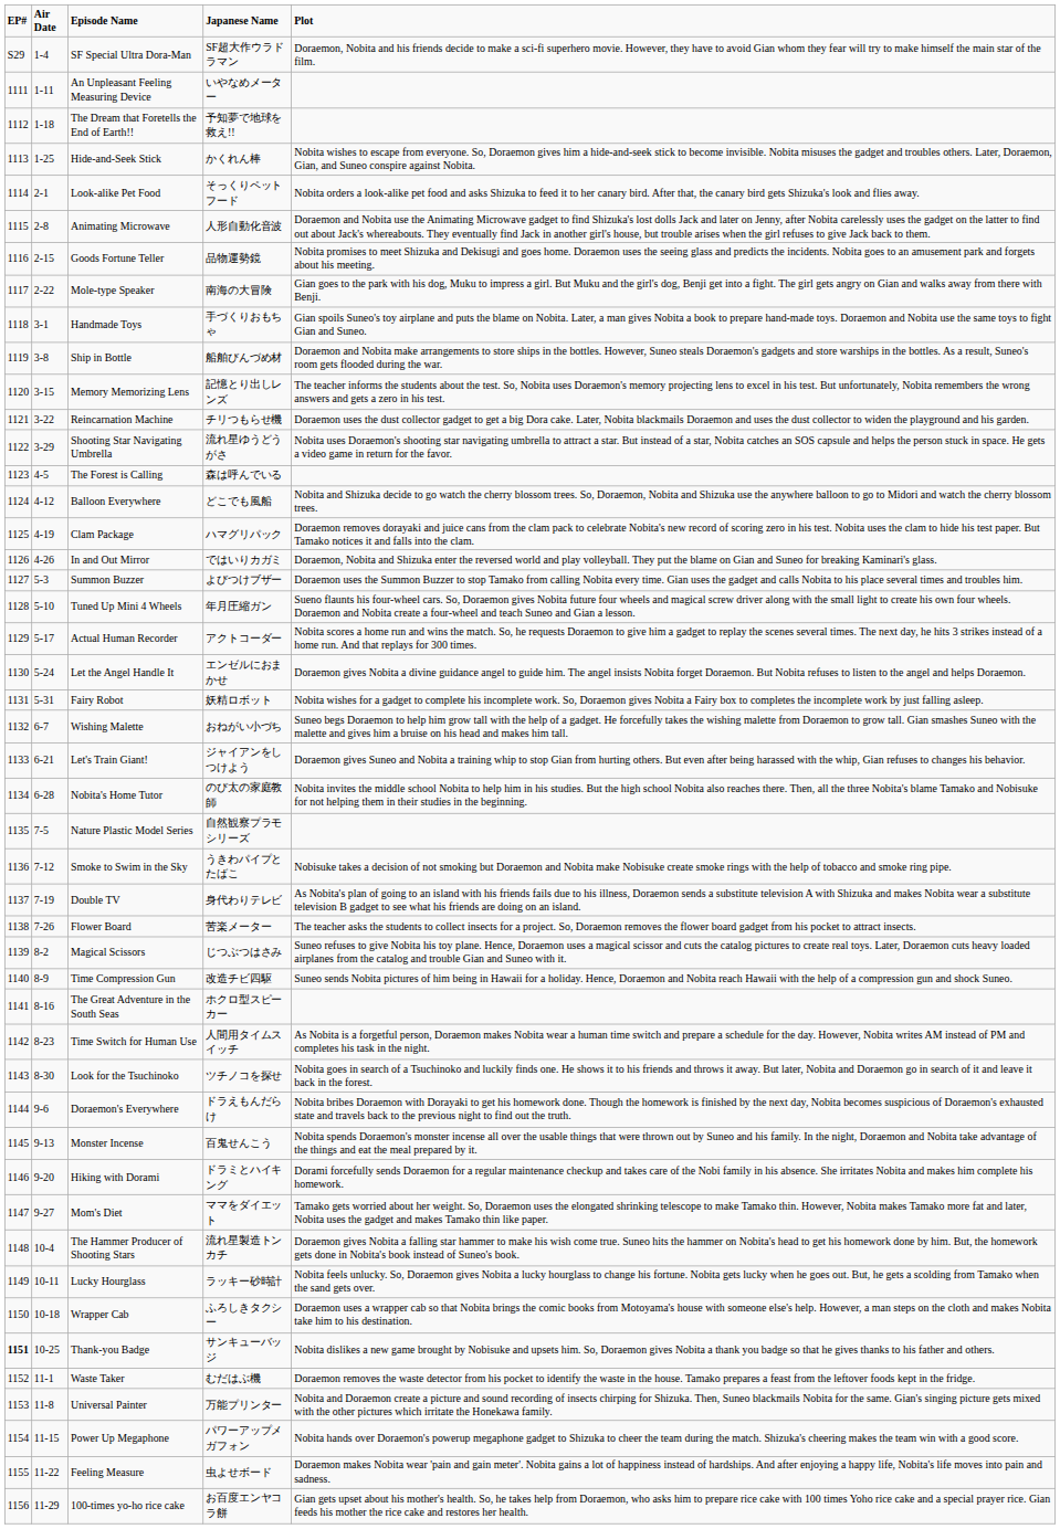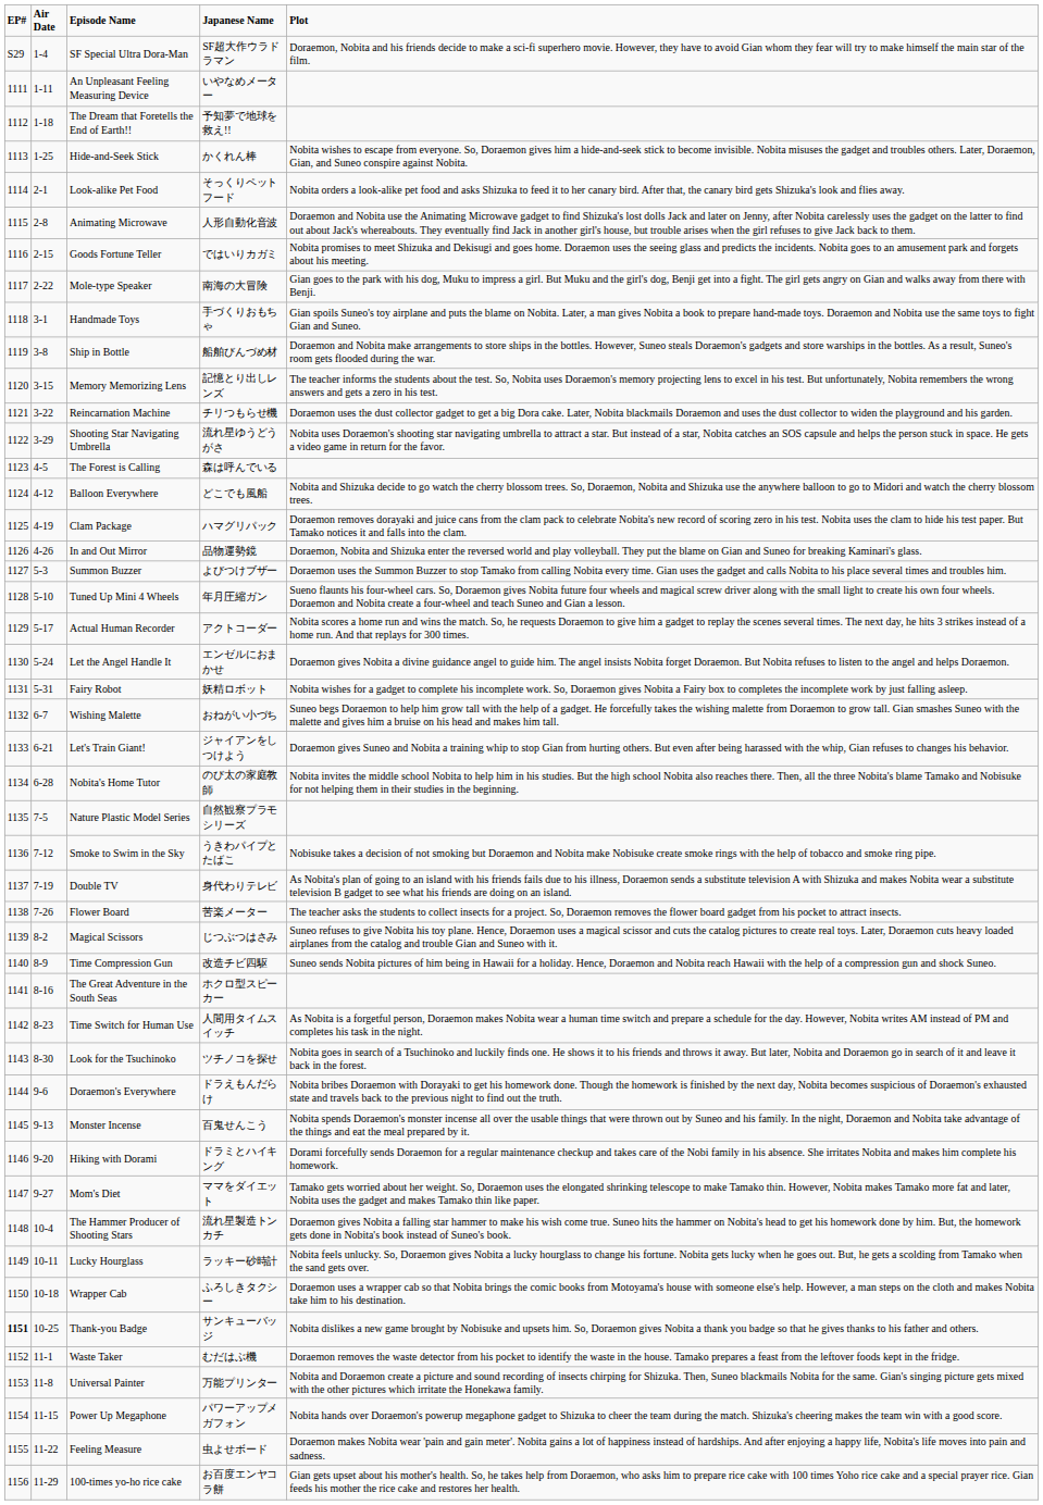Goods Fortune Teller | Japanese Name: 品物運勢鏡 -> ではいりカガミ
In and Out Mirror | Japanese Name: ではいりカガミ -> 品物運勢鏡
